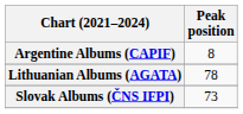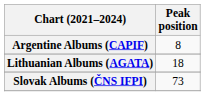Lithuanian Albums (AGATA) | Peak position: 78 -> 18
